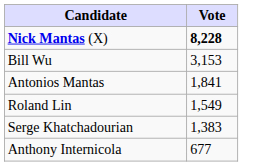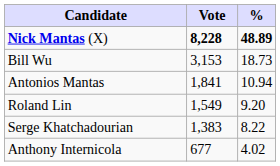+ column: % | 48.89 | 18.73 | 10.94 | 9.20 | 8.22 | 4.02
